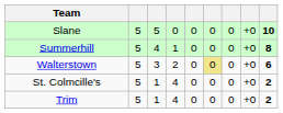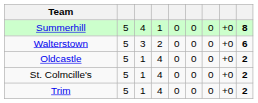- row: Slane | 5 | 5 | 0 | 0 | 0 | 0 | +0 | 10
Walterstown | column 6: khaki background -> no background
+ row: Oldcastle | 5 | 1 | 4 | 0 | 0 | 0 | +0 | 2
